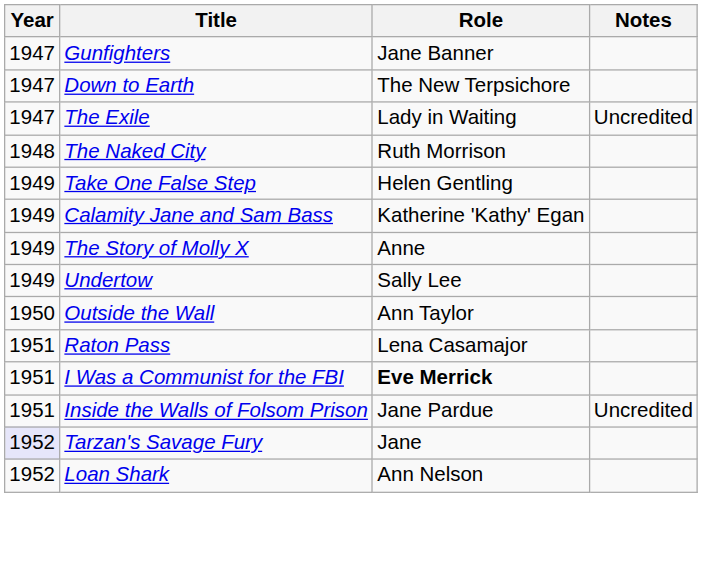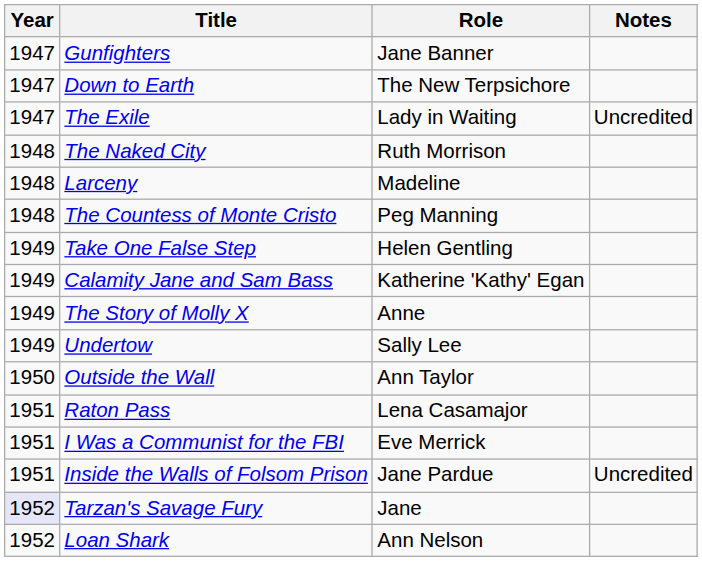+ row: 1948 | Larceny | Madeline
+ row: 1948 | The Countess of Monte Cristo | Peg Manning
I Was a Communist for the FBI | Role: bold -> normal
